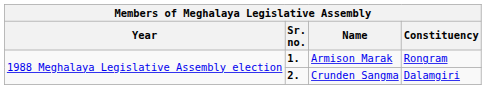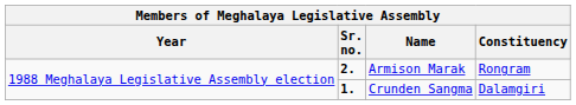Armison Marak | Sr. no.: 1. -> 2.
Crunden Sangma | Sr. no.: 2. -> 1.
